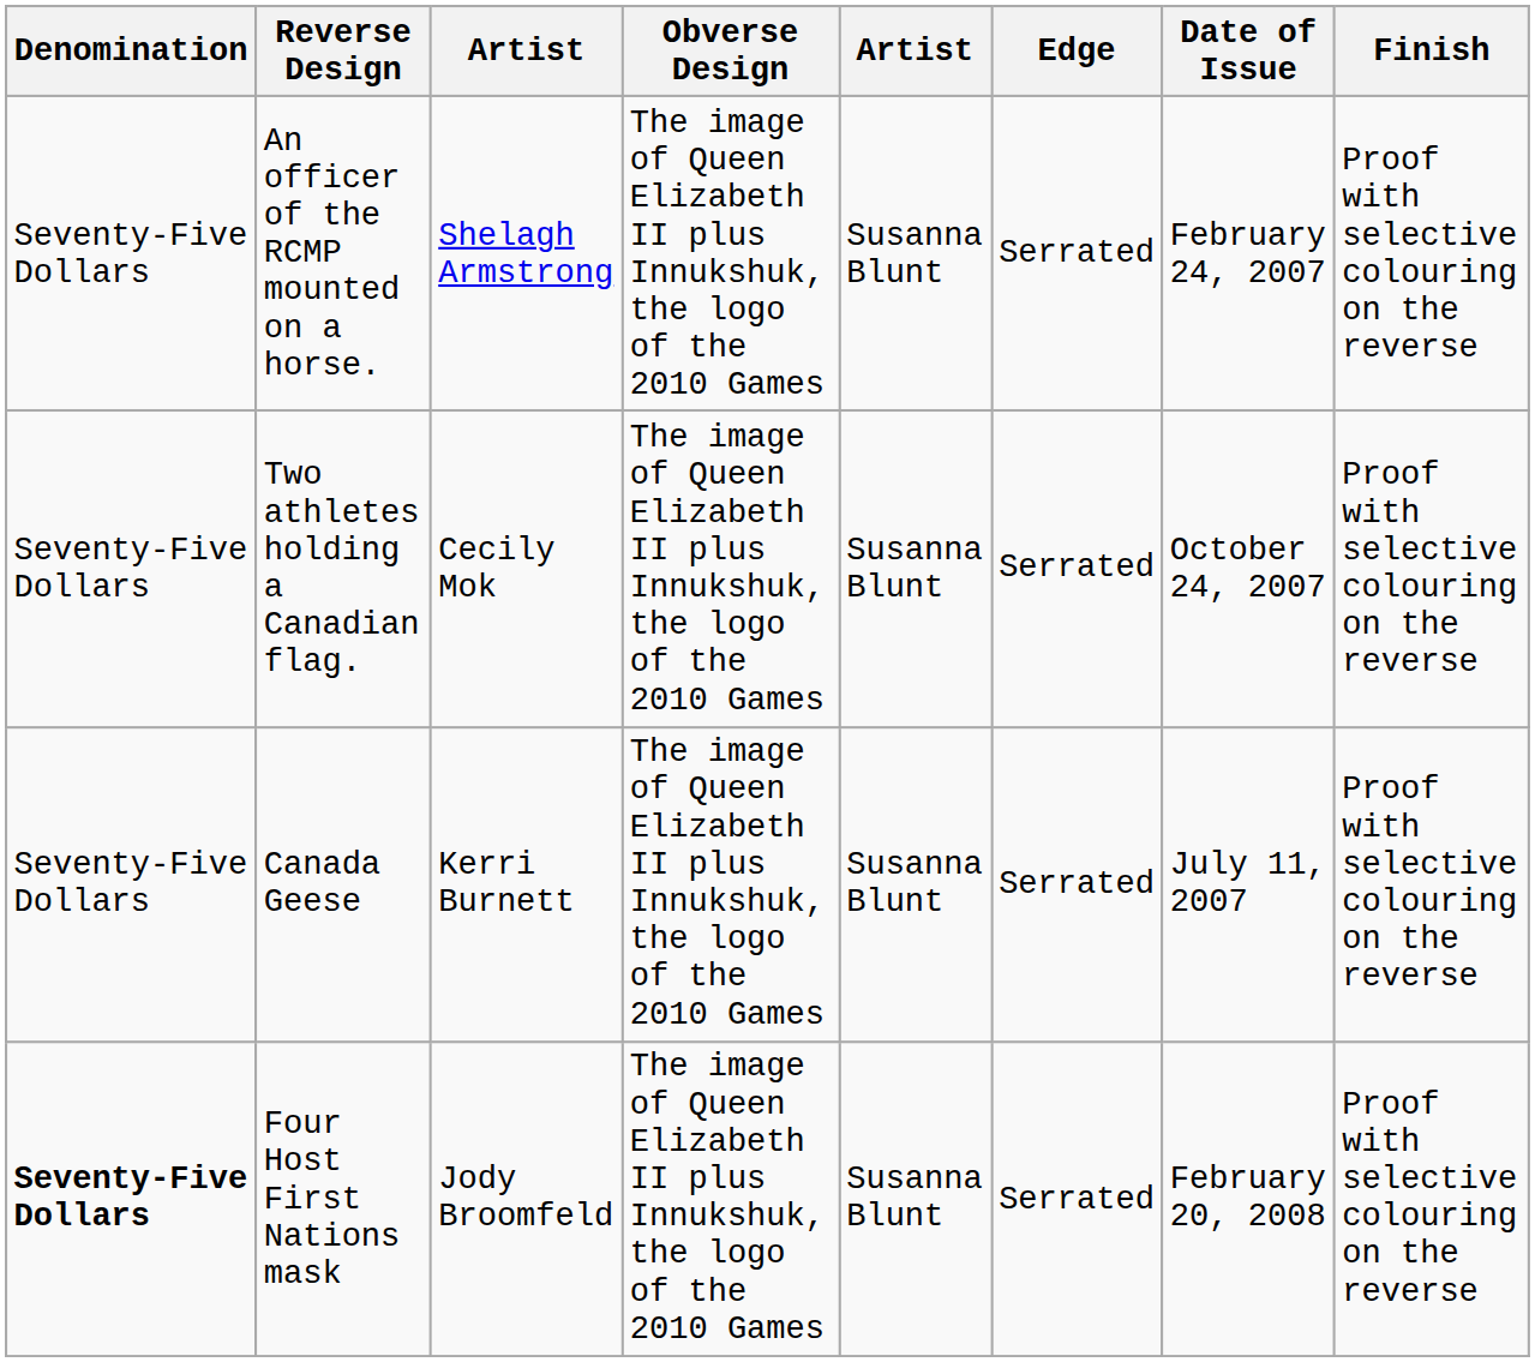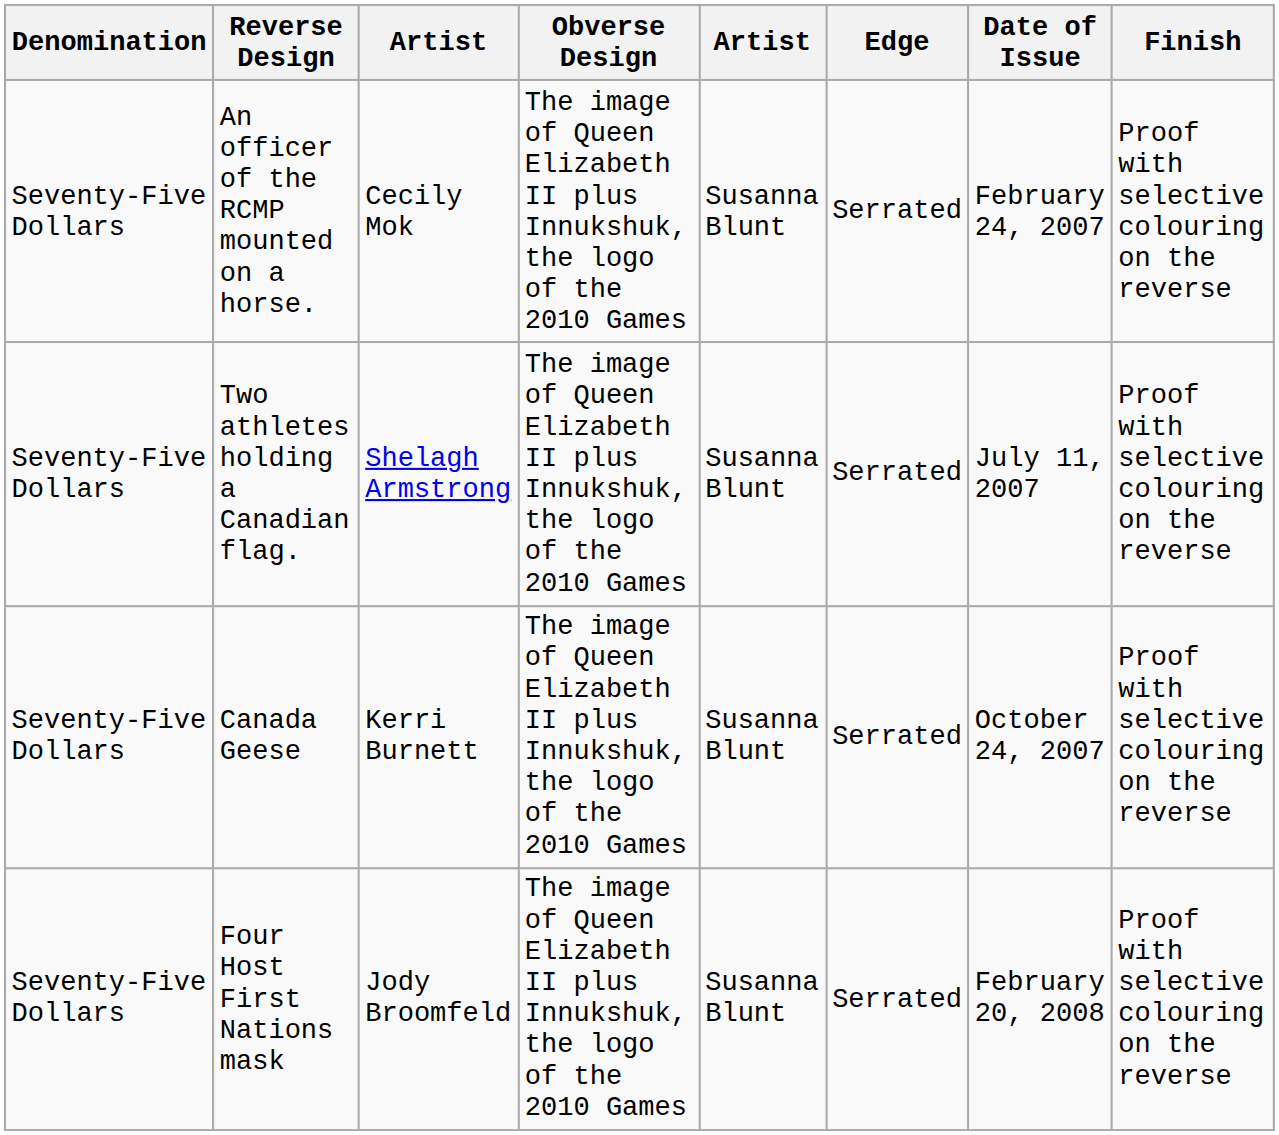An officer of the RCMP mounted on a horse. | column 3: Shelagh Armstrong -> Cecily Mok
Two athletes holding a Canadian flag. | column 3: Cecily Mok -> Shelagh Armstrong
Two athletes holding a Canadian flag. | Date of Issue: October 24, 2007 -> July 11, 2007
Canada Geese | Date of Issue: July 11, 2007 -> October 24, 2007
Four Host First Nations mask | Denomination: bold -> normal
